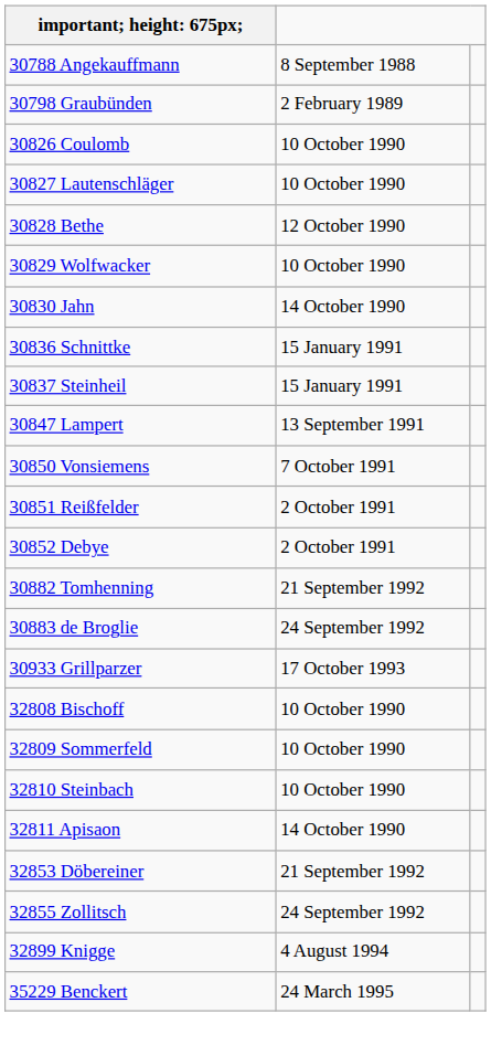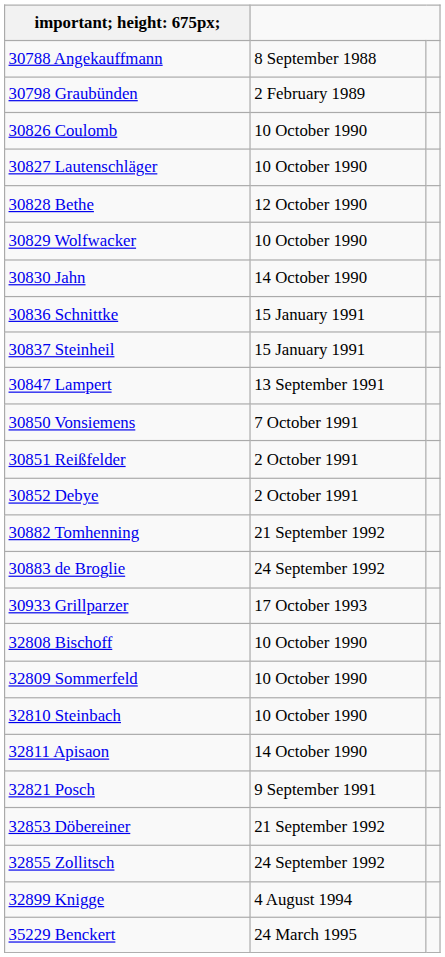+ row: 32821 Posch | 9 September 1991
